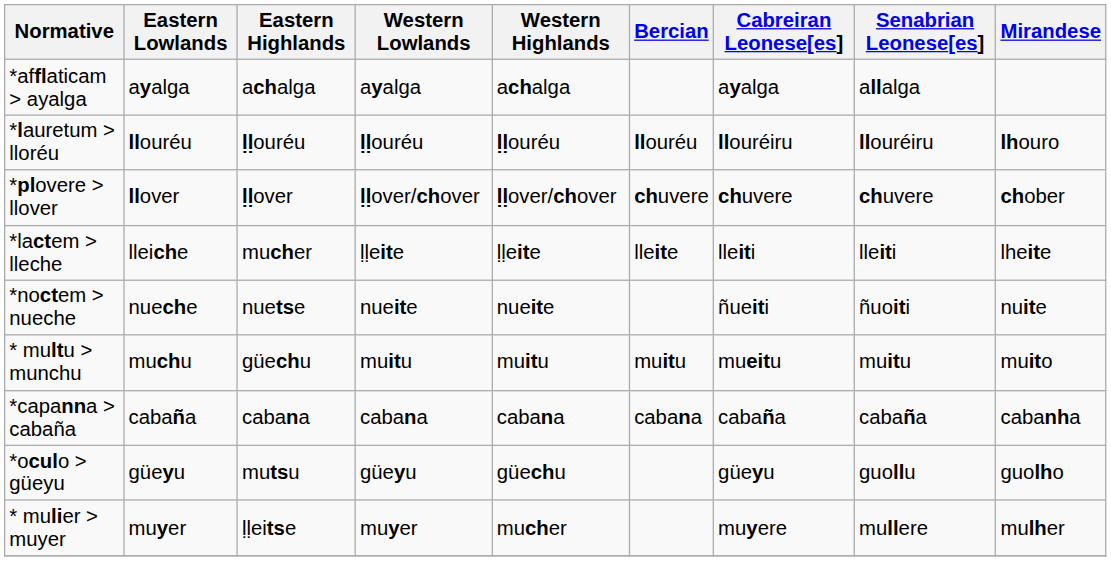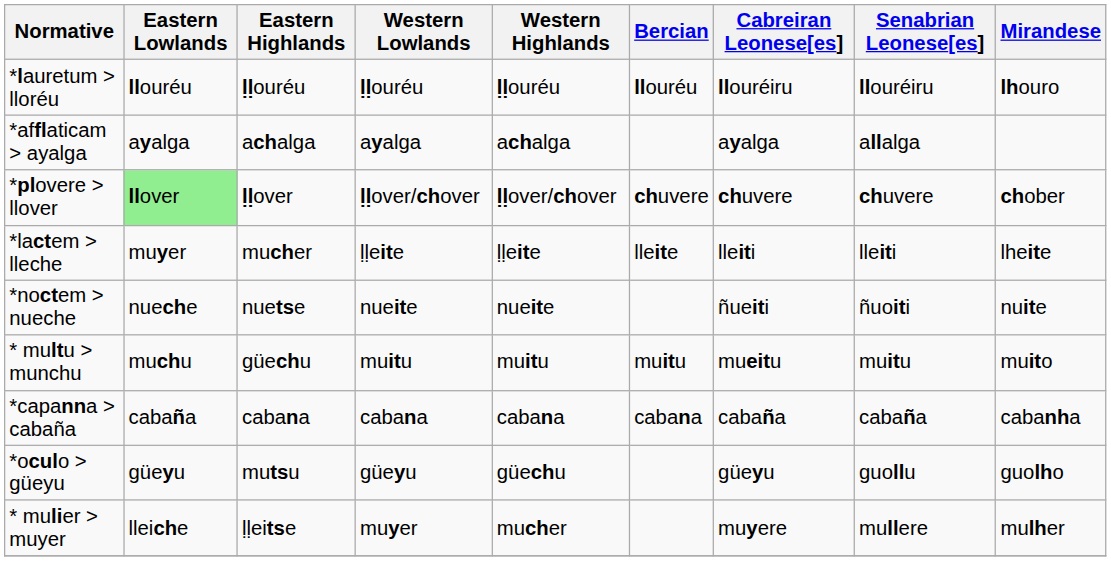rows swapped: *lauretum > lloréu <-> *afflaticam > ayalga
*plovere > llover | Eastern Lowlands: no background -> lightgreen background
*lactem > lleche | Eastern Lowlands: lleiche -> muyer
* mulier > muyer | Eastern Lowlands: muyer -> lleiche
